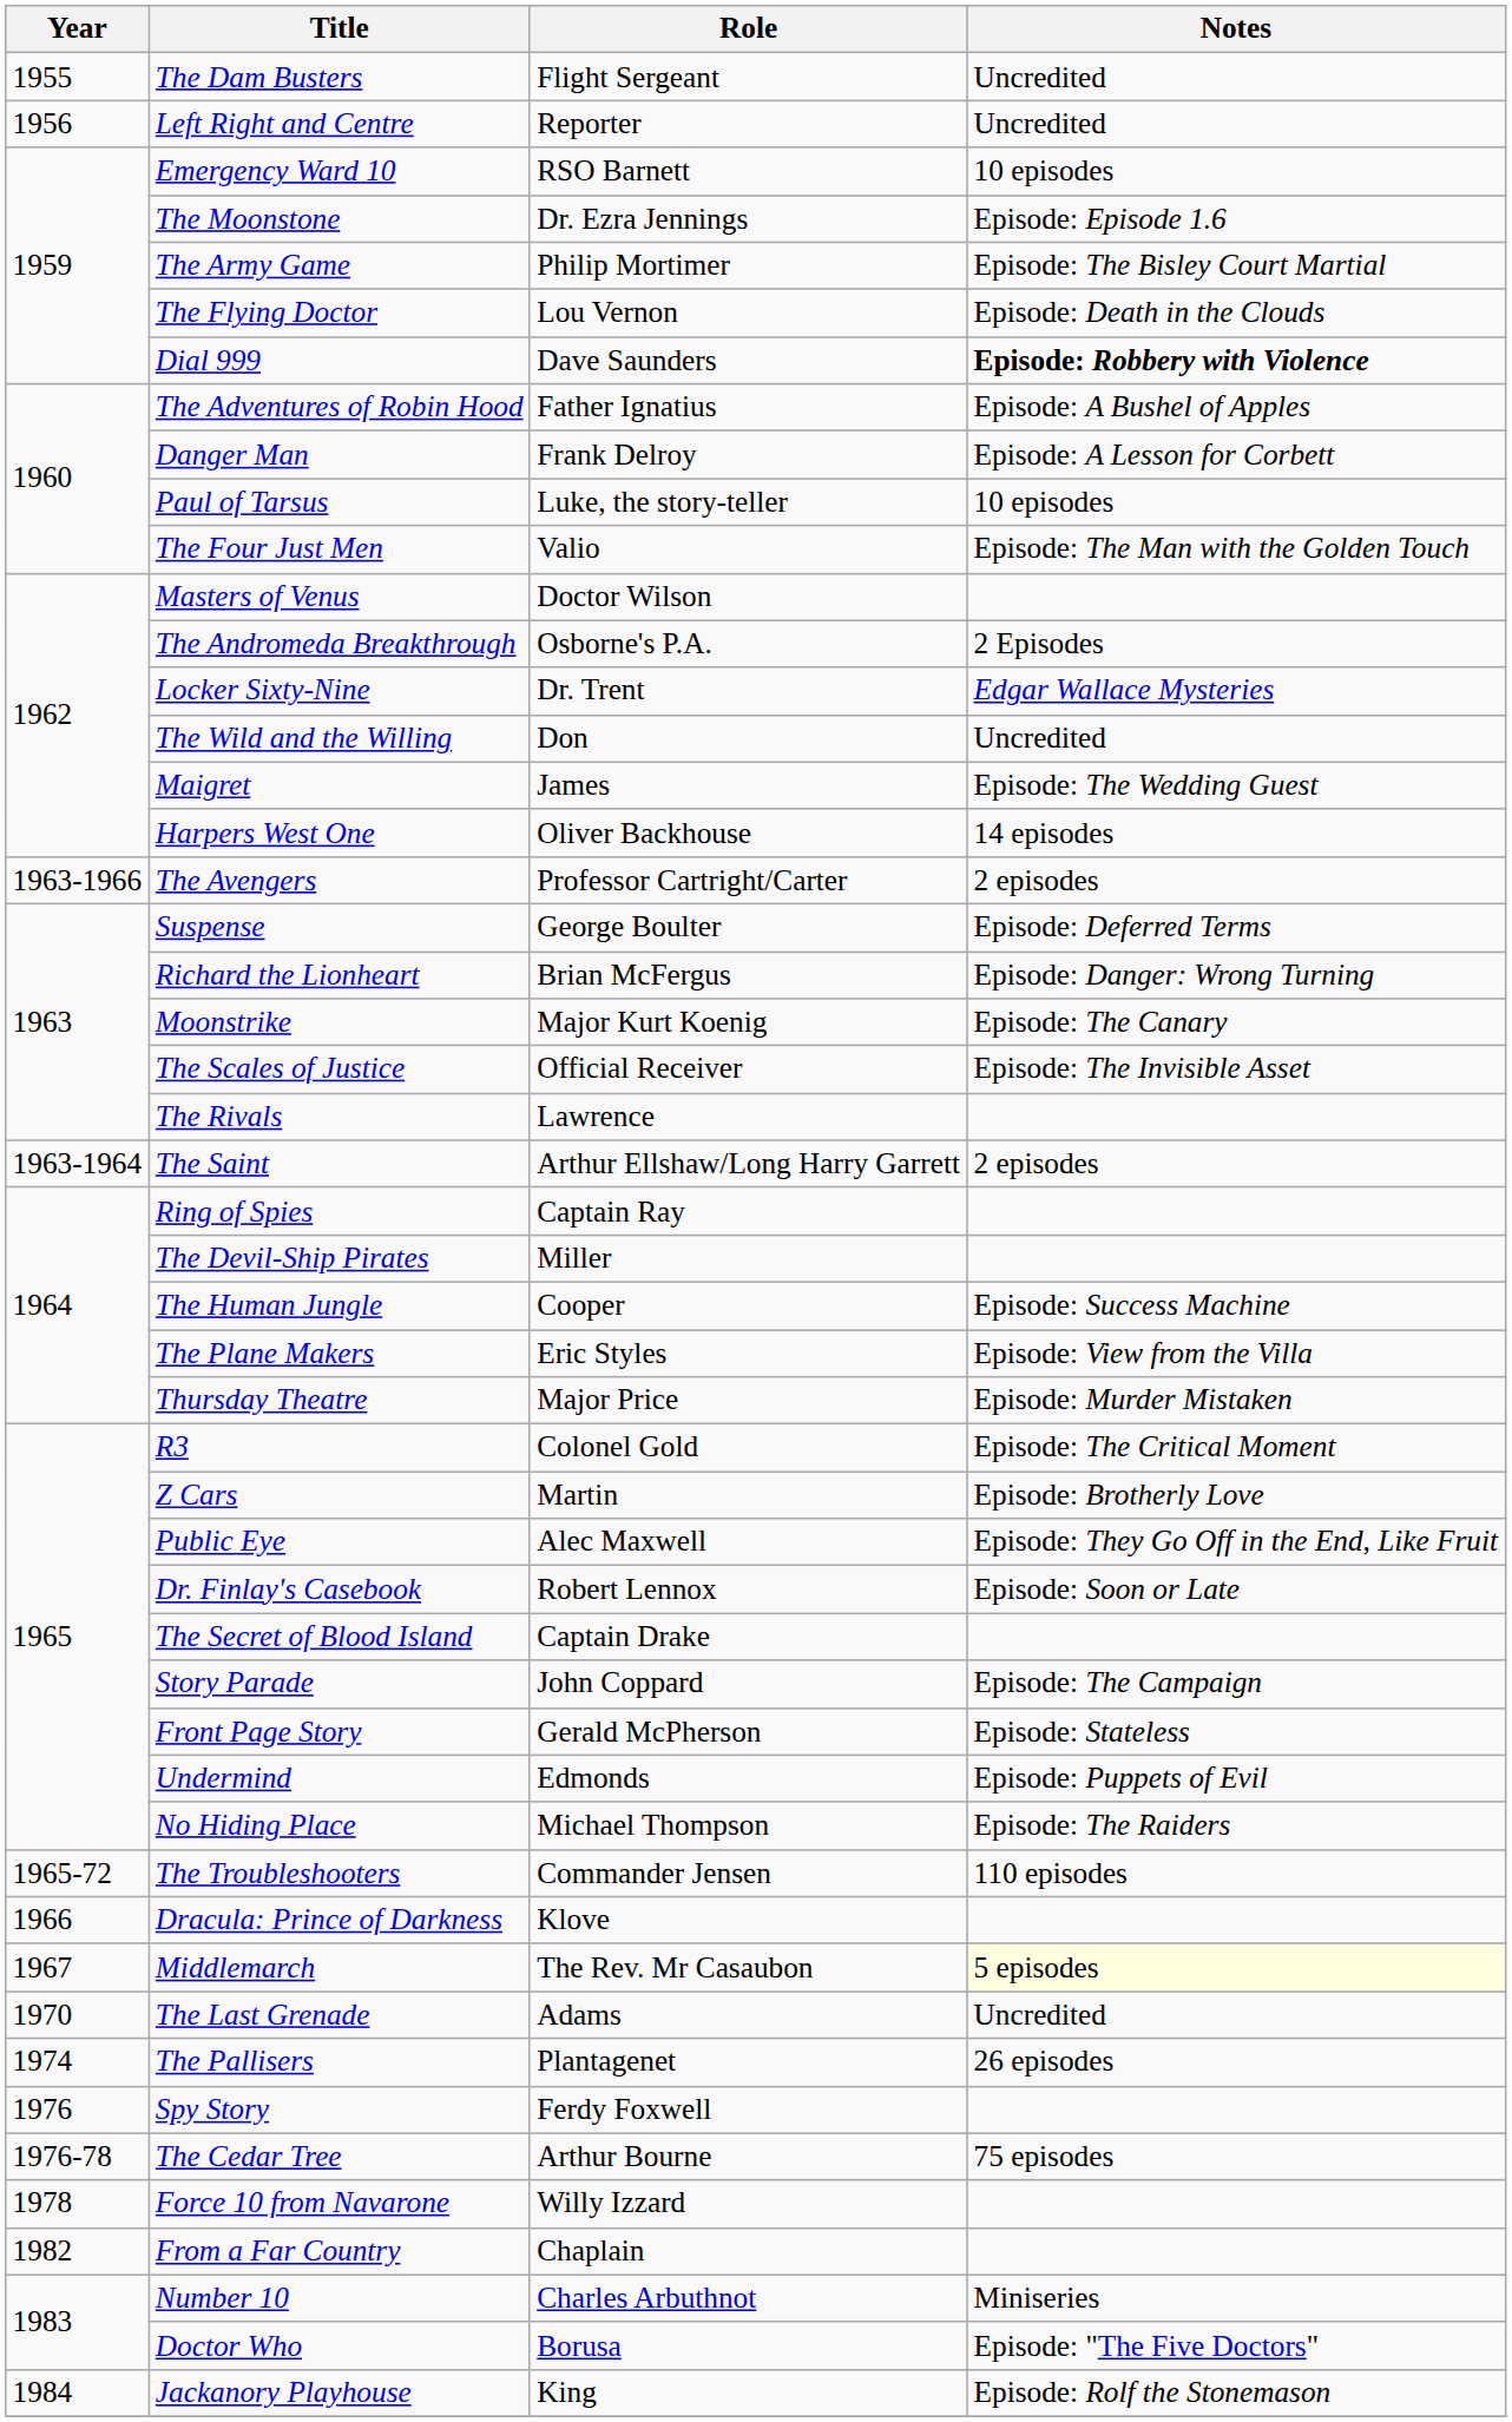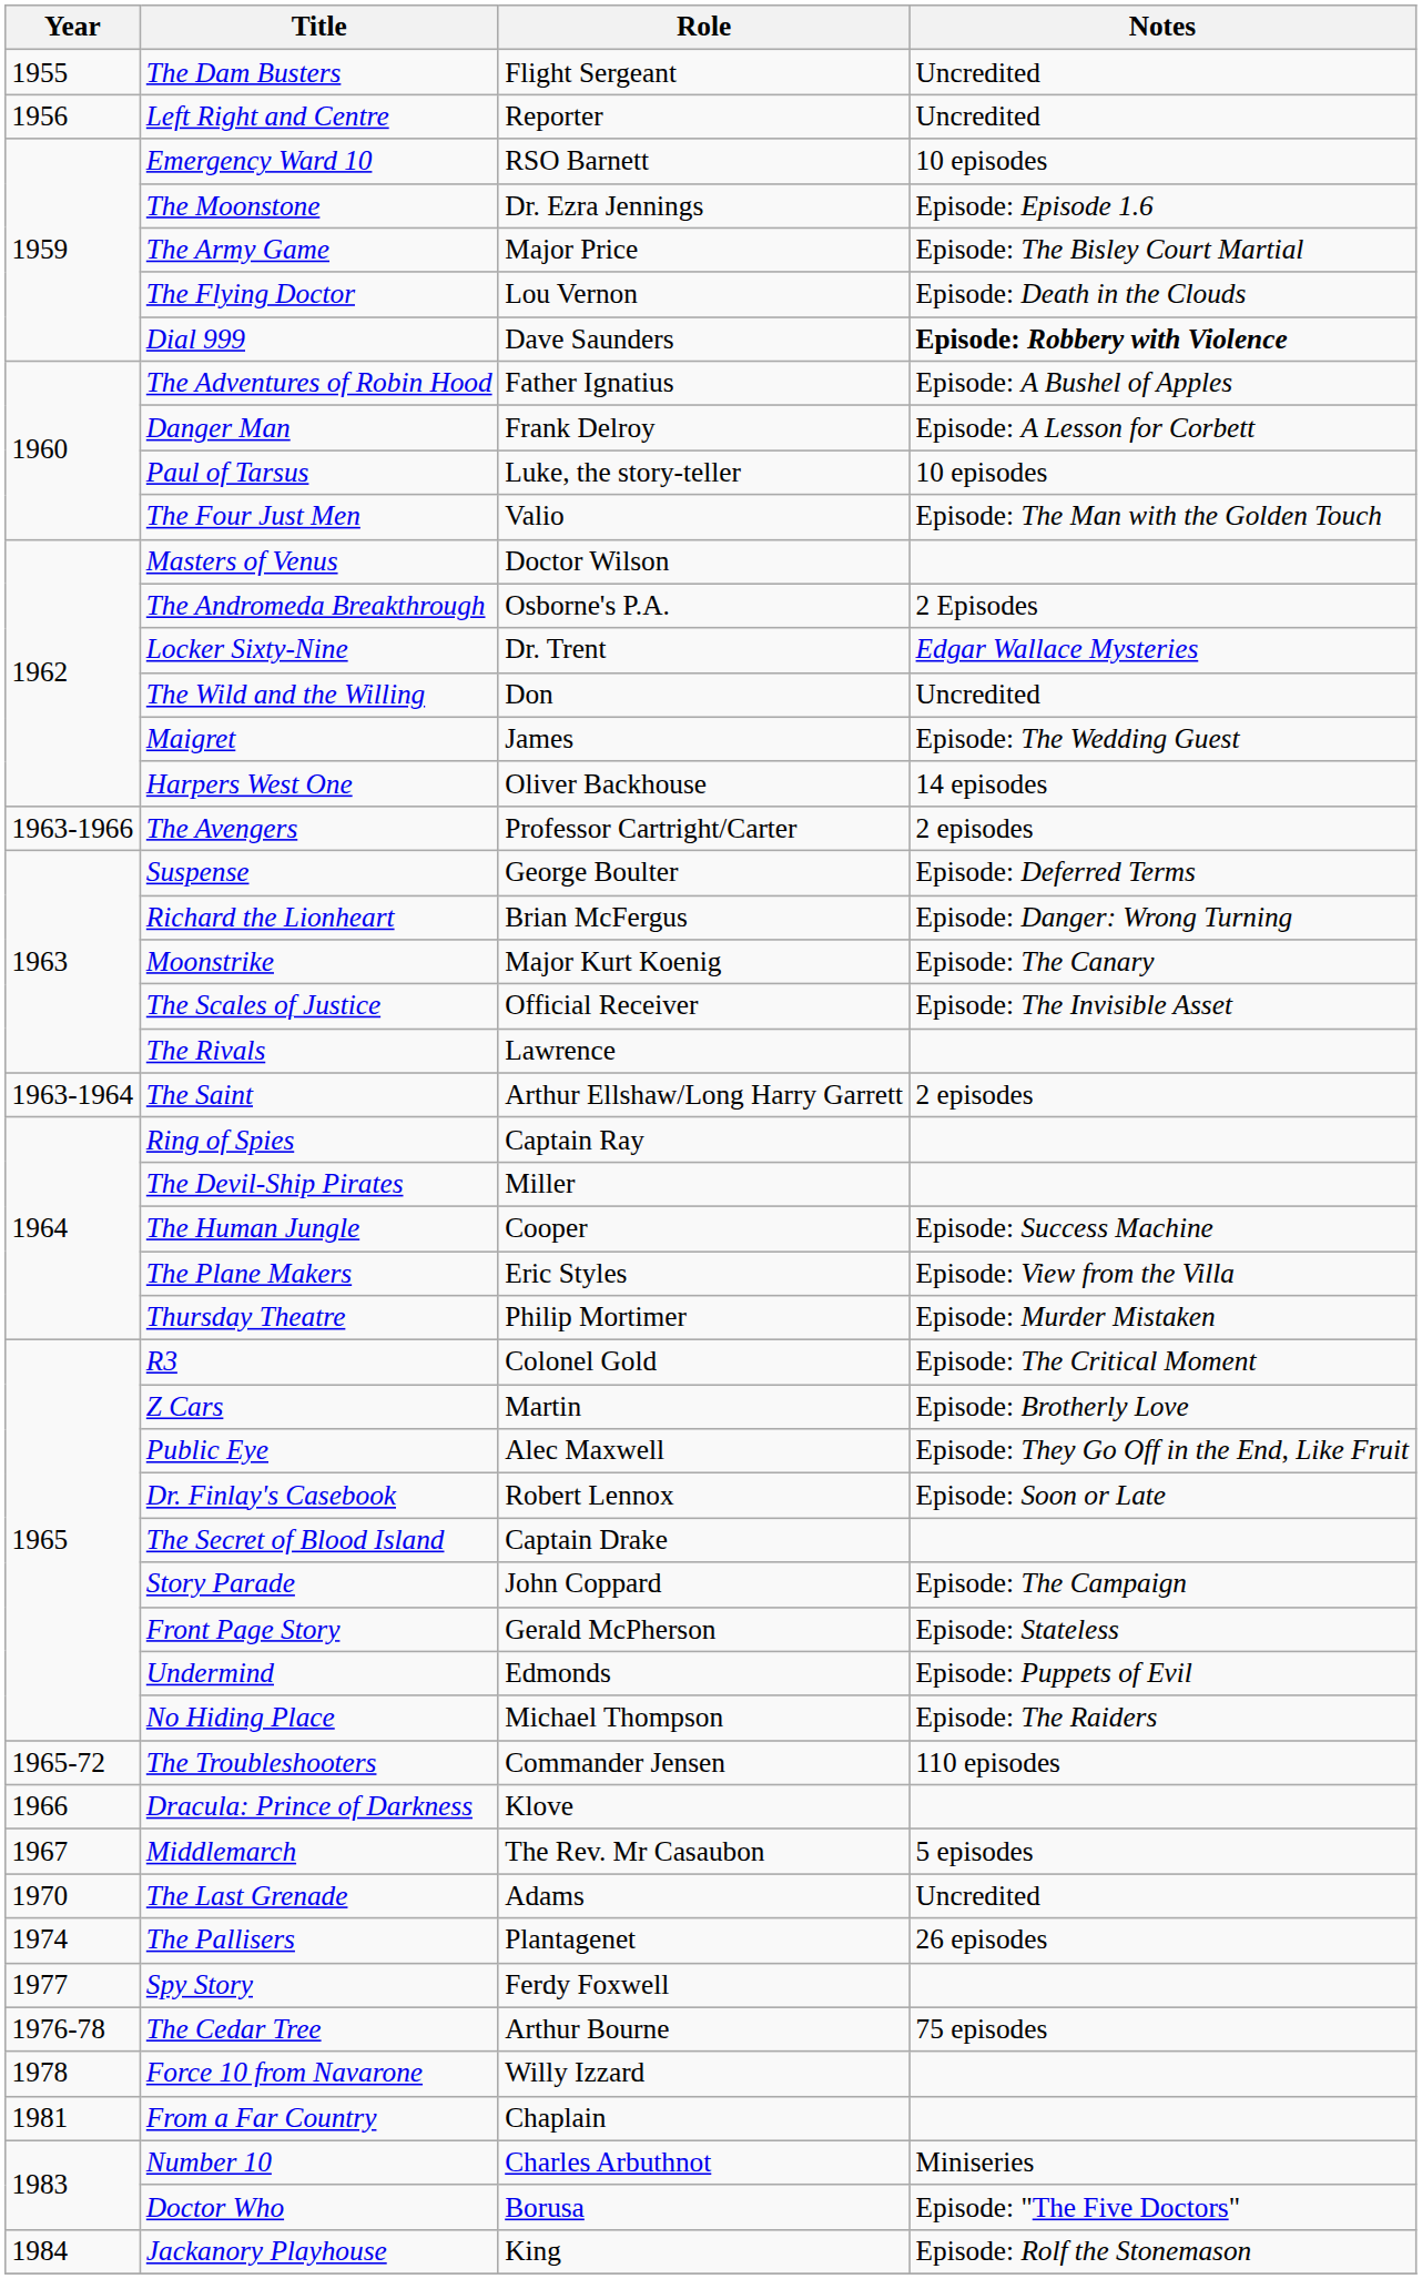The Army Game | Role: Philip Mortimer -> Major Price
Thursday Theatre | Role: Major Price -> Philip Mortimer
Middlemarch | Notes: lightyellow background -> no background
Spy Story | Year: 1976 -> 1977
From a Far Country | Year: 1982 -> 1981
